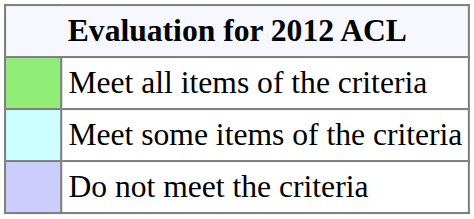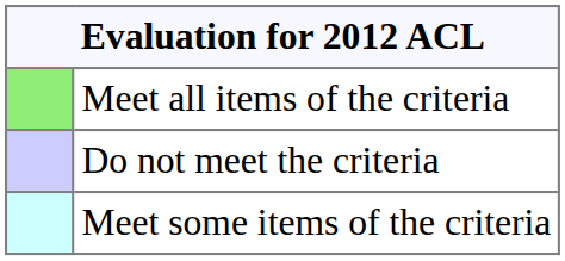rows swapped: Meet some items of the criteria <-> Do not meet the criteria
